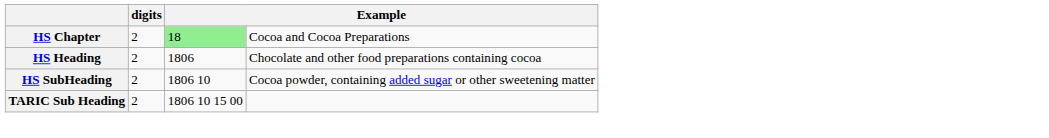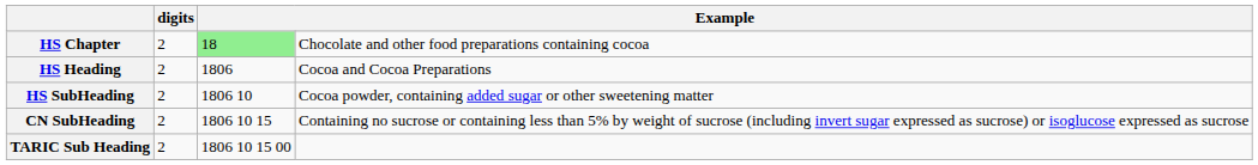HS Chapter | column 4: Cocoa and Cocoa Preparations -> Chocolate and other food preparations containing cocoa
HS Heading | column 4: Chocolate and other food preparations containing cocoa -> Cocoa and Cocoa Preparations
+ row: CN SubHeading | 2 | 1806 10 15 | Containing no sucrose or containing less than 5% by weight of sucrose (including invert sugar expressed as sucrose) or isoglucose expressed as sucrose
